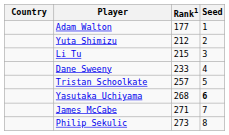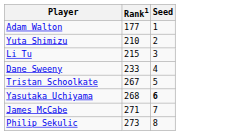- column: Country
Yuta Shimizu | Rank1: 212 -> 210
Tristan Schoolkate | Rank1: 257 -> 267
